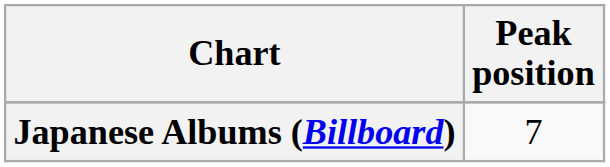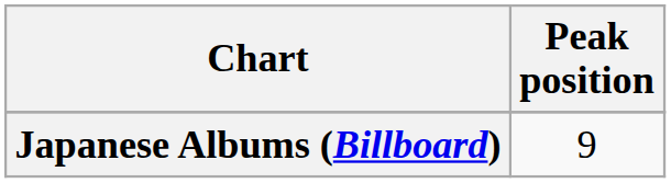Japanese Albums (Billboard) | Peak position: 7 -> 9
